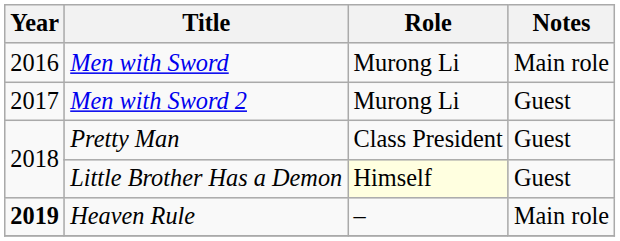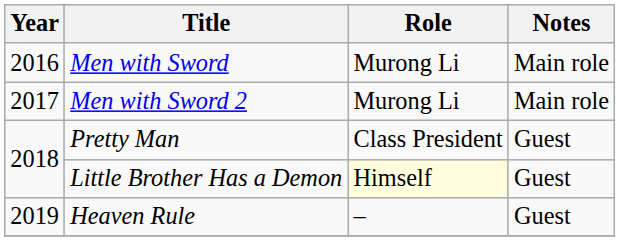Men with Sword 2 | Notes: Guest -> Main role
Heaven Rule | Year: bold -> normal
Heaven Rule | Notes: Main role -> Guest
